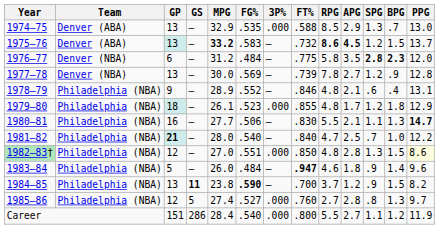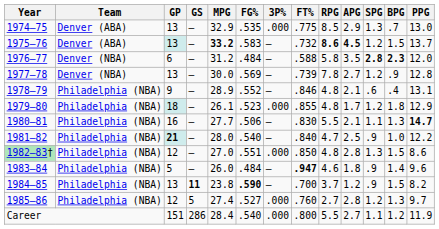1974–75 | FT%: .588 -> .775
1976–77 | FT%: .775 -> .588
1981–82 | SPG: .7 -> .9
1982–83† | PPG: lightyellow background -> no background
1985–86 | SPG: .8 -> 1.2
